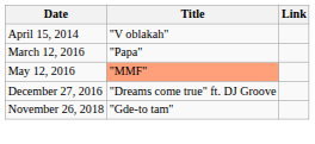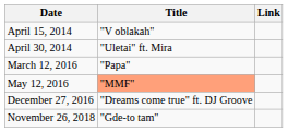+ row: April 30, 2014 | "Uletai" ft. Mira
